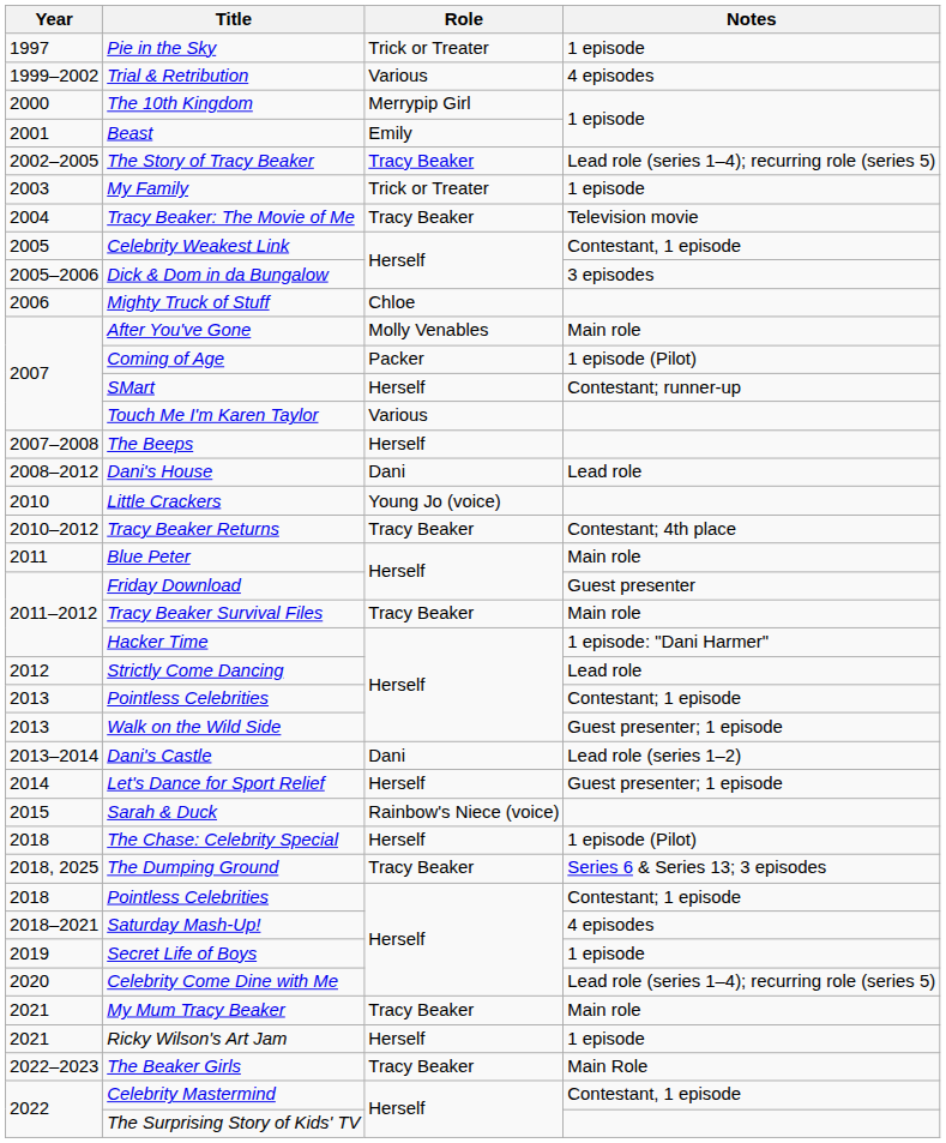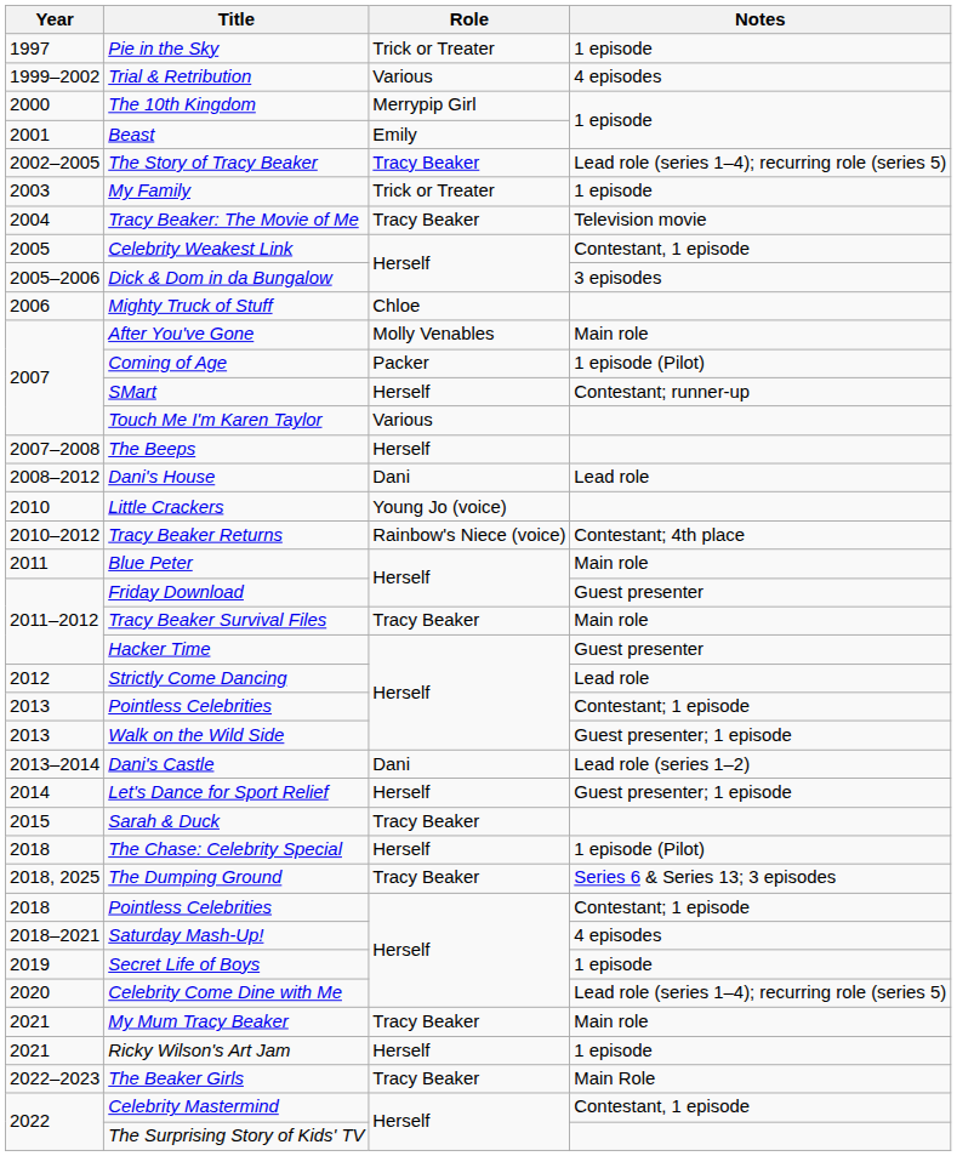Tracy Beaker Returns | Role: Tracy Beaker -> Rainbow's Niece (voice)
Hacker Time | Notes: 1 episode: "Dani Harmer" -> Guest presenter
Sarah & Duck | Role: Rainbow's Niece (voice) -> Tracy Beaker
